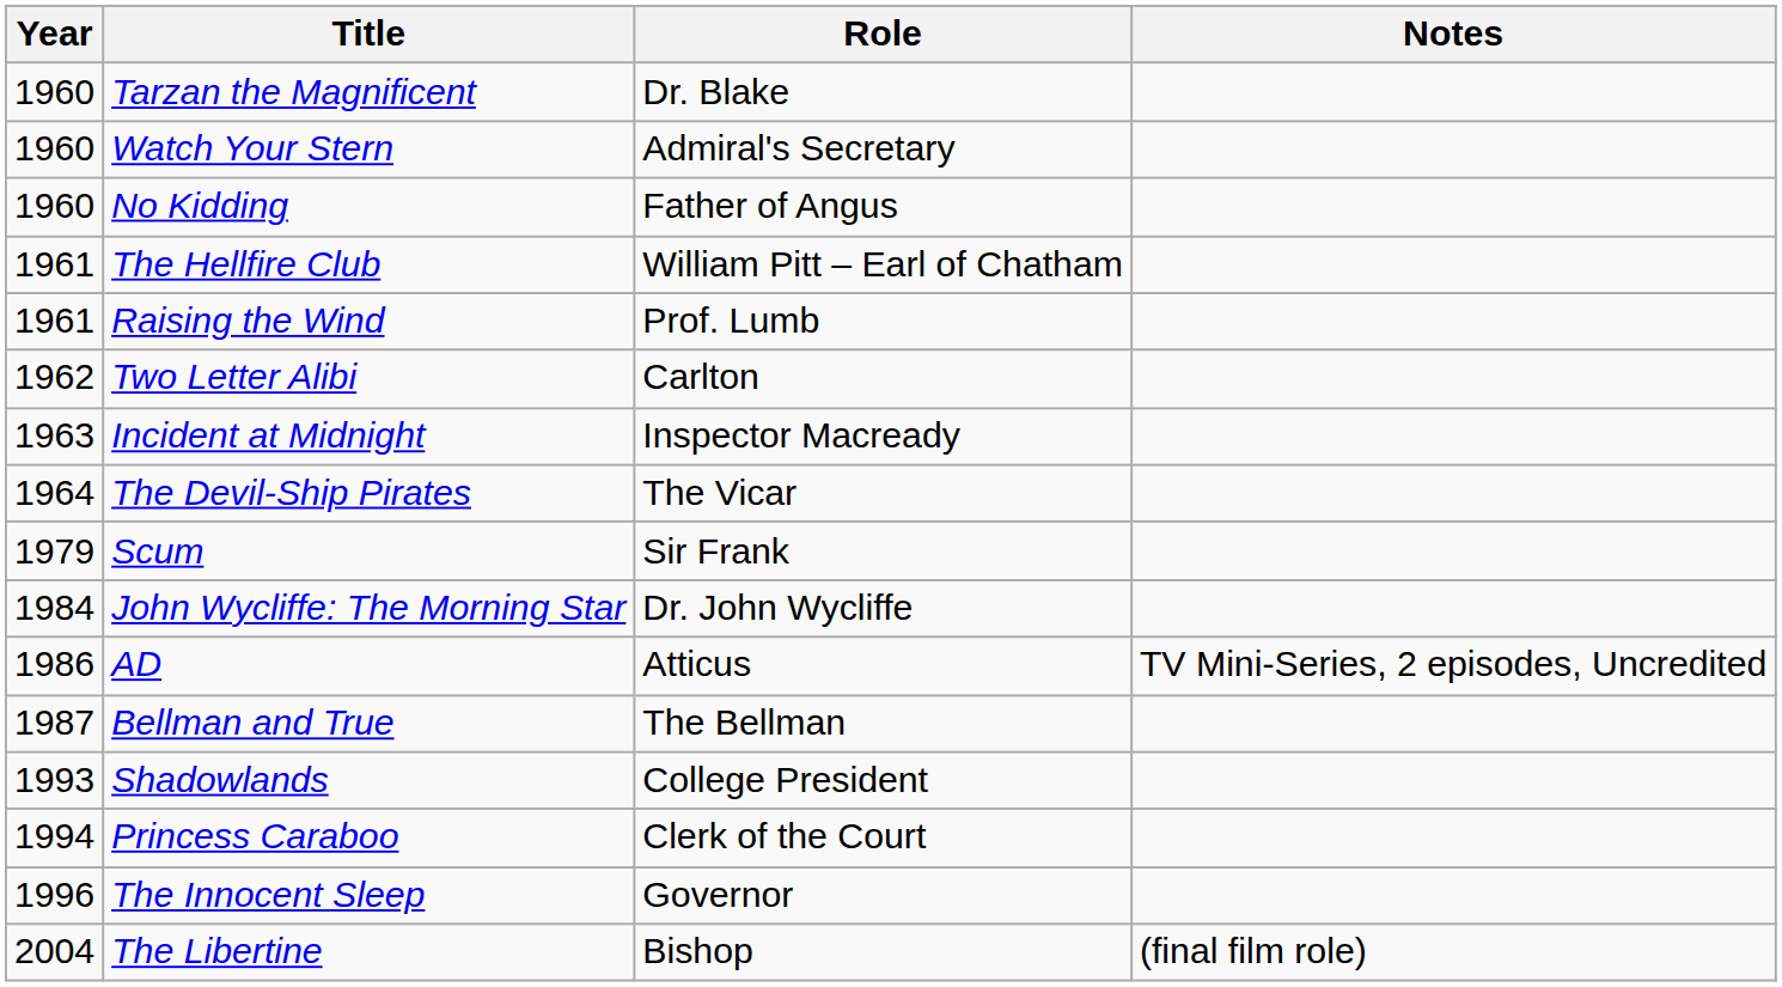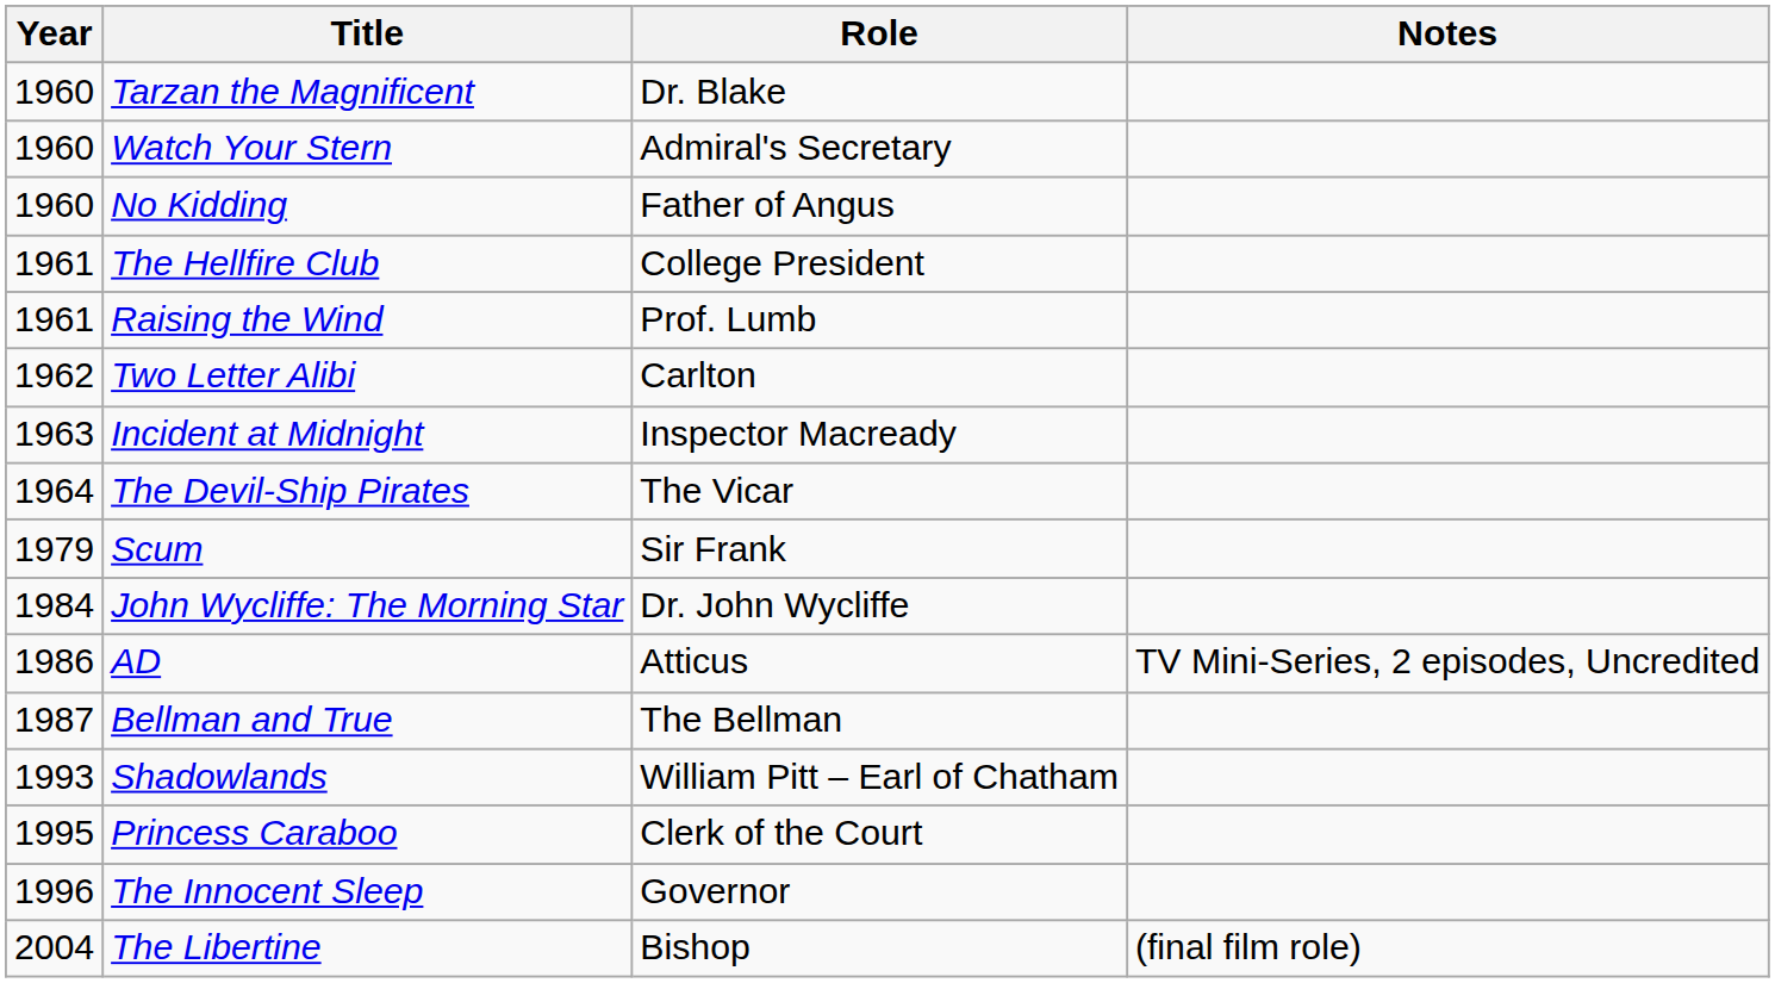The Hellfire Club | Role: William Pitt – Earl of Chatham -> College President
Shadowlands | Role: College President -> William Pitt – Earl of Chatham
Princess Caraboo | Year: 1994 -> 1995
